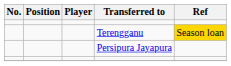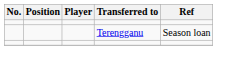Terengganu | Ref: gold background -> no background
- row: Persipura Jayapura
